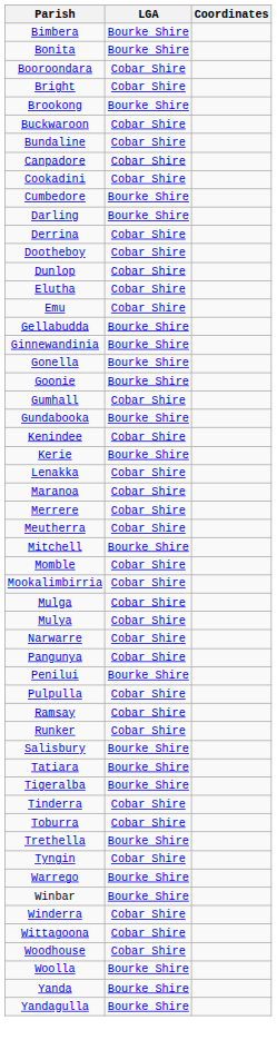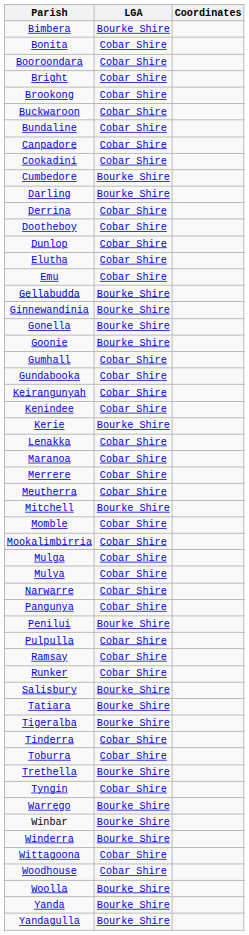Bonita | LGA: Bourke Shire -> Cobar Shire
Brookong | LGA: Bourke Shire -> Cobar Shire
Gundabooka | LGA: Bourke Shire -> Cobar Shire
+ row: Keirangunyah | Cobar Shire
Winderra | LGA: Cobar Shire -> Bourke Shire
